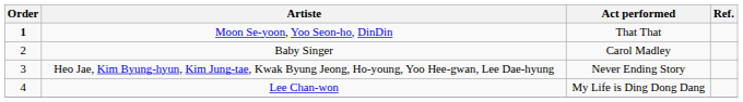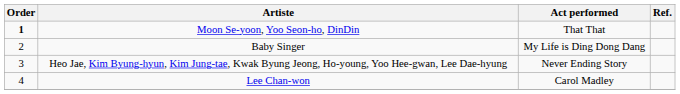Baby Singer | Act performed: Carol Madley -> My Life is Ding Dong Dang
Lee Chan-won | Act performed: My Life is Ding Dong Dang -> Carol Madley
